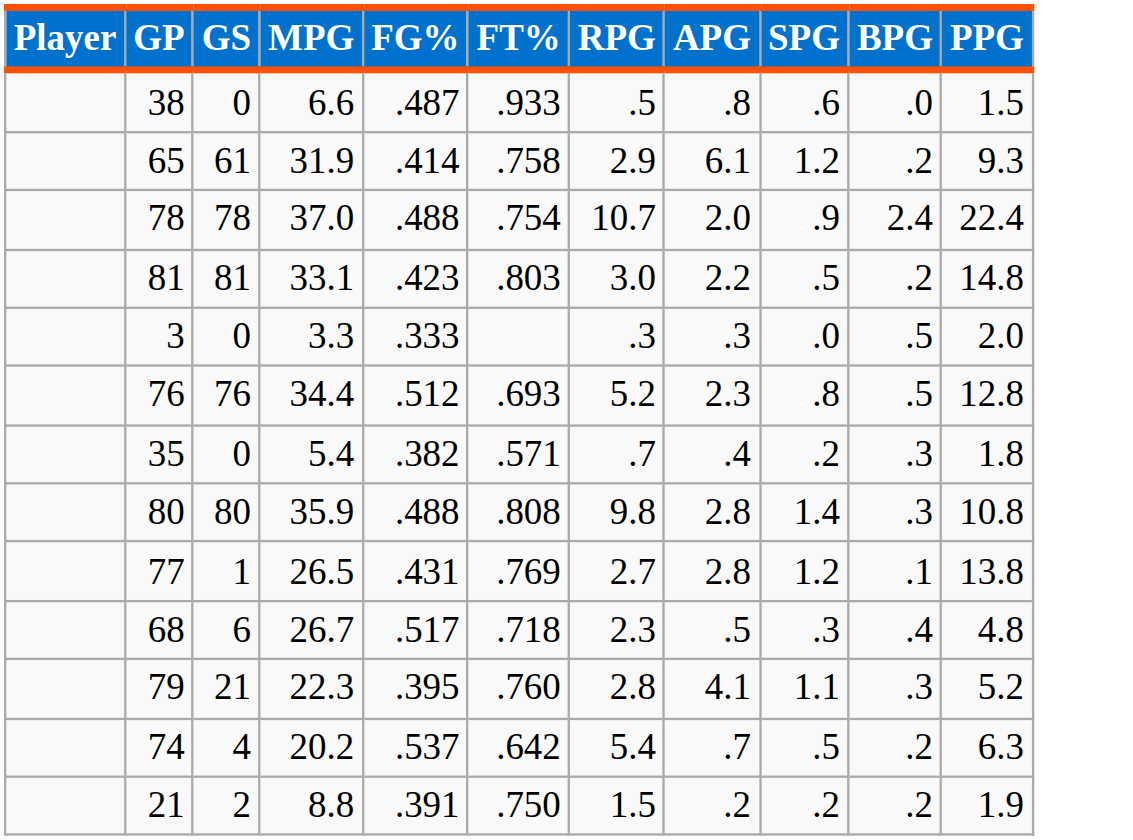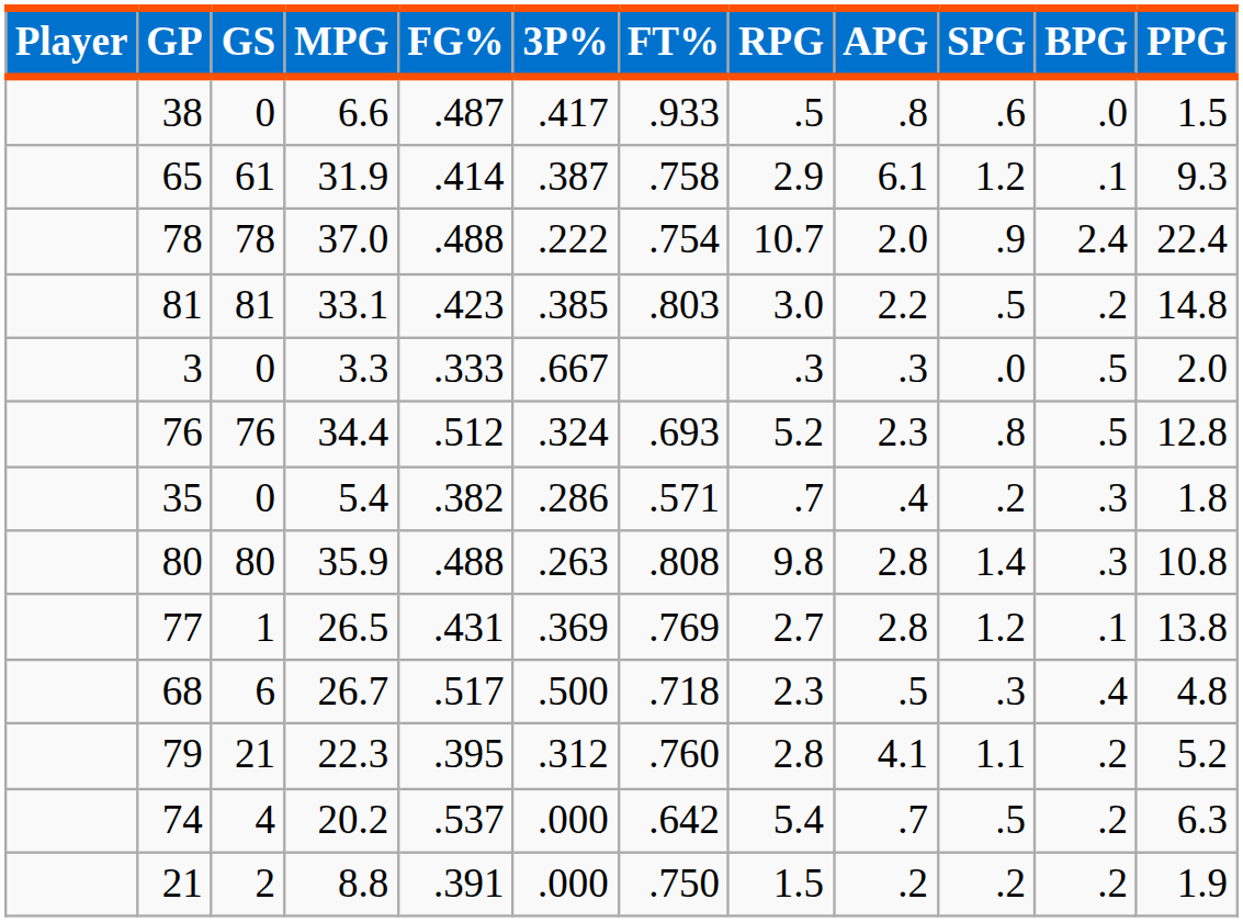+ column: 3P% | .417 | .387 | .222 | .385 | .667 | .324 | .286 | .263 | .369 | .500 | .312 | .000 | .000
65 | BPG: .2 -> .1
79 | BPG: .3 -> .2
